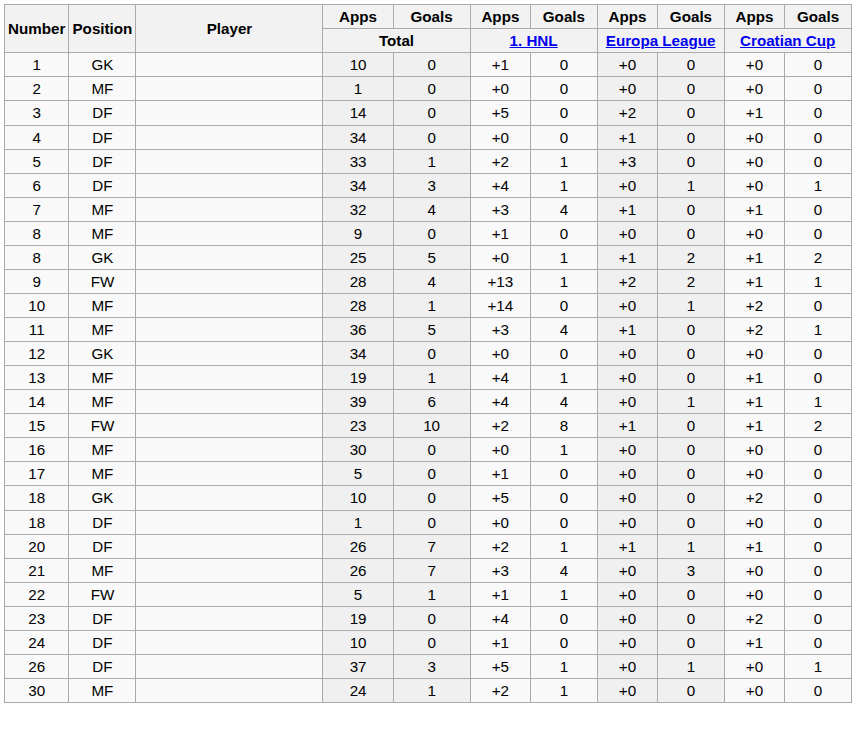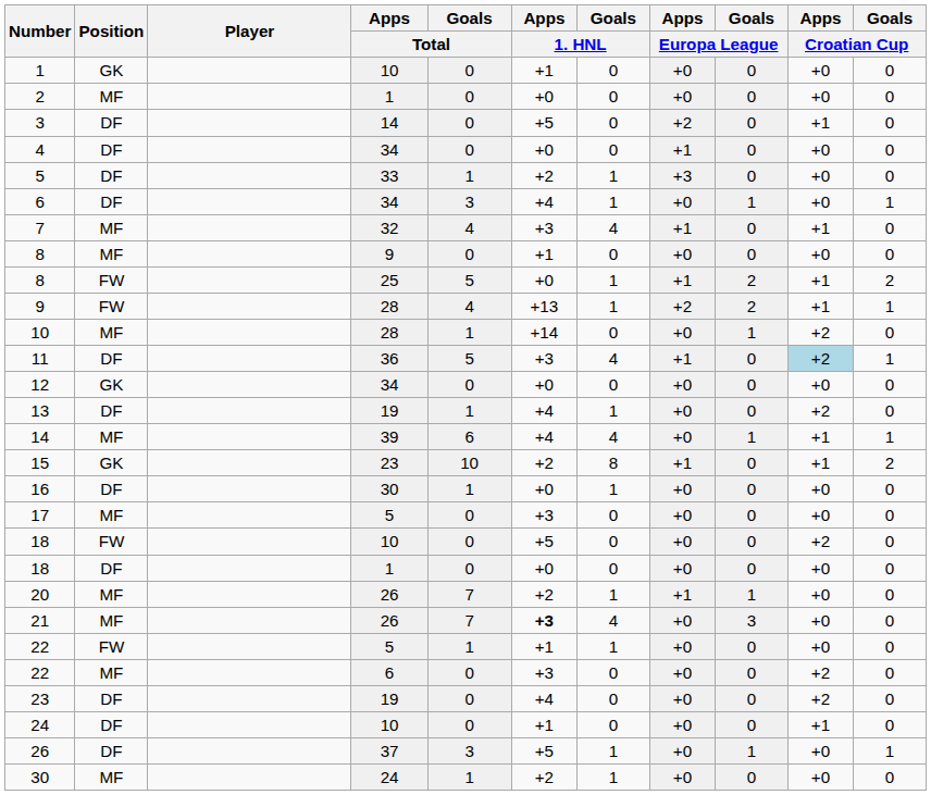8 / 25 | Position: GK -> FW
11 | Position: MF -> DF
11 | Apps / Croatian Cup: no background -> lightblue background
13 | Position: MF -> DF
13 | Apps / Croatian Cup: +1 -> +2
15 | Position: FW -> GK
16 | Position: MF -> DF
16 | Goals / Total: 0 -> 1
17 | Apps / 1. HNL: +1 -> +3
18 / 10 | Position: GK -> FW
20 | Position: DF -> MF
20 | Apps / Croatian Cup: +1 -> +0
21 | Apps / 1. HNL: normal -> bold
+ row: 22 | MF | 6 | 0 | +3 | 0 | +0 | 0 | +2 | 0
